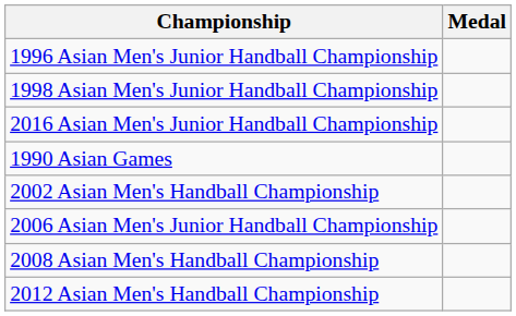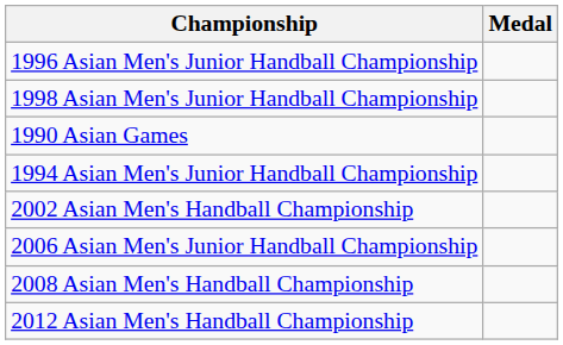- row: 2016 Asian Men's Junior Handball Championship
+ row: 1994 Asian Men's Junior Handball Championship
